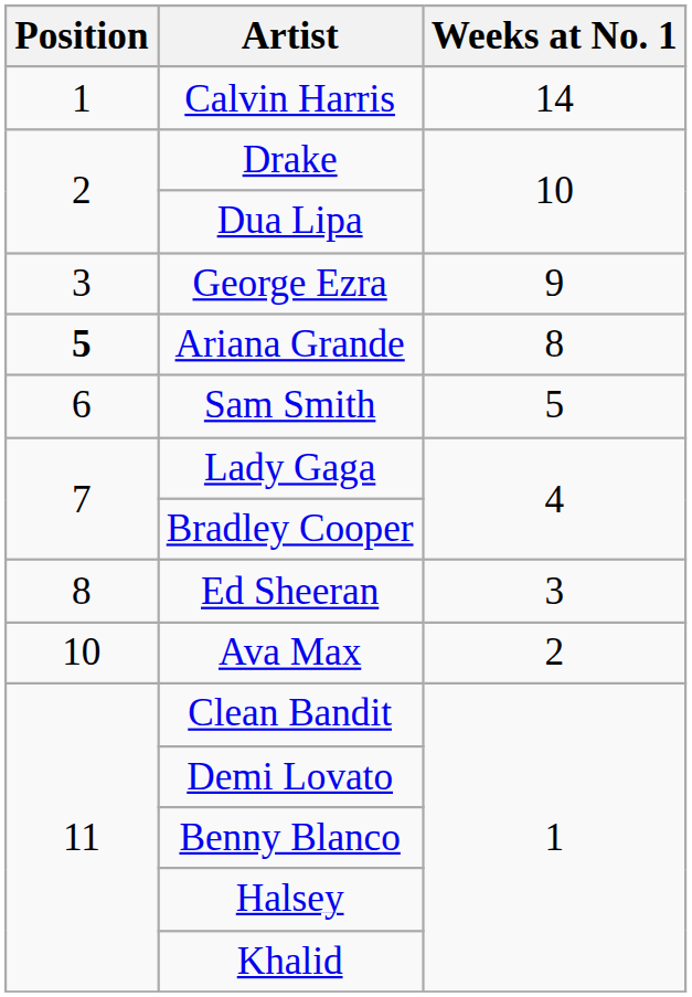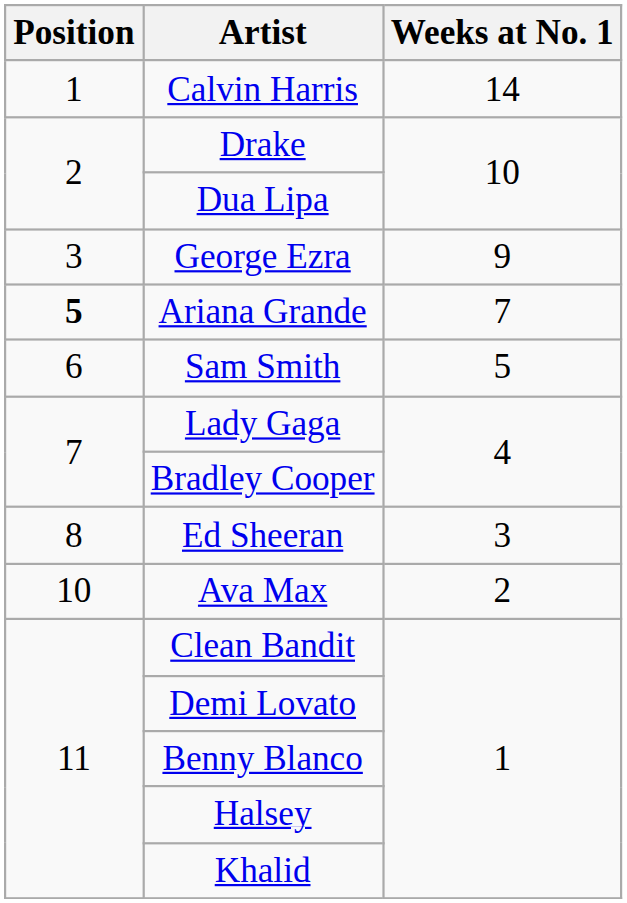Ariana Grande | Weeks at No. 1: 8 -> 7
